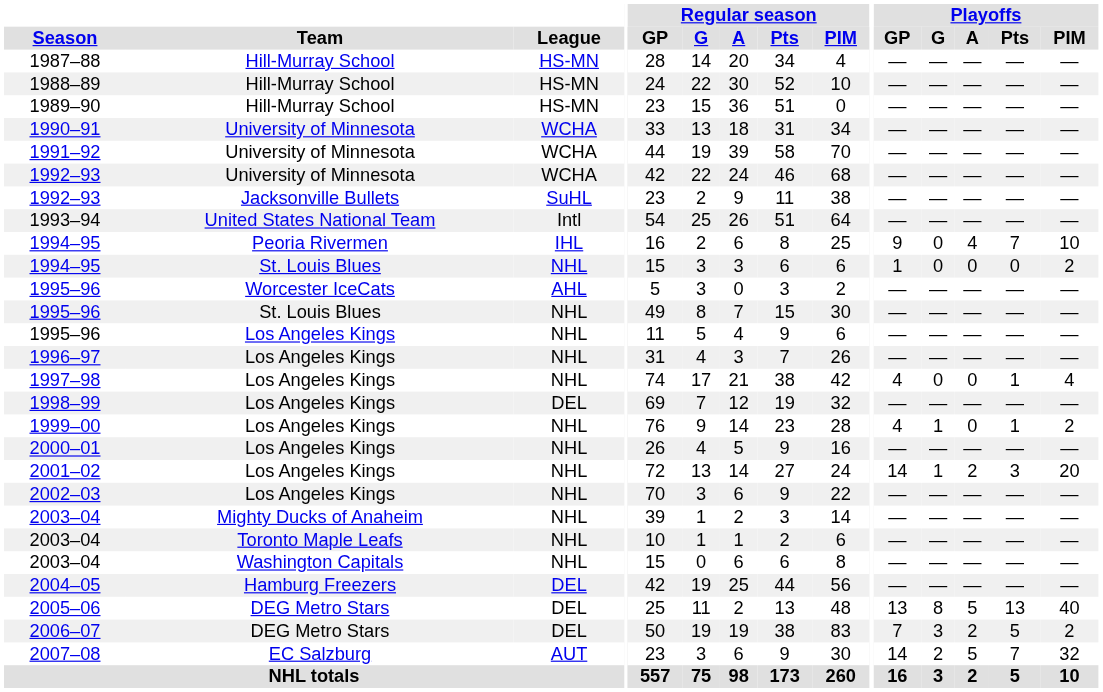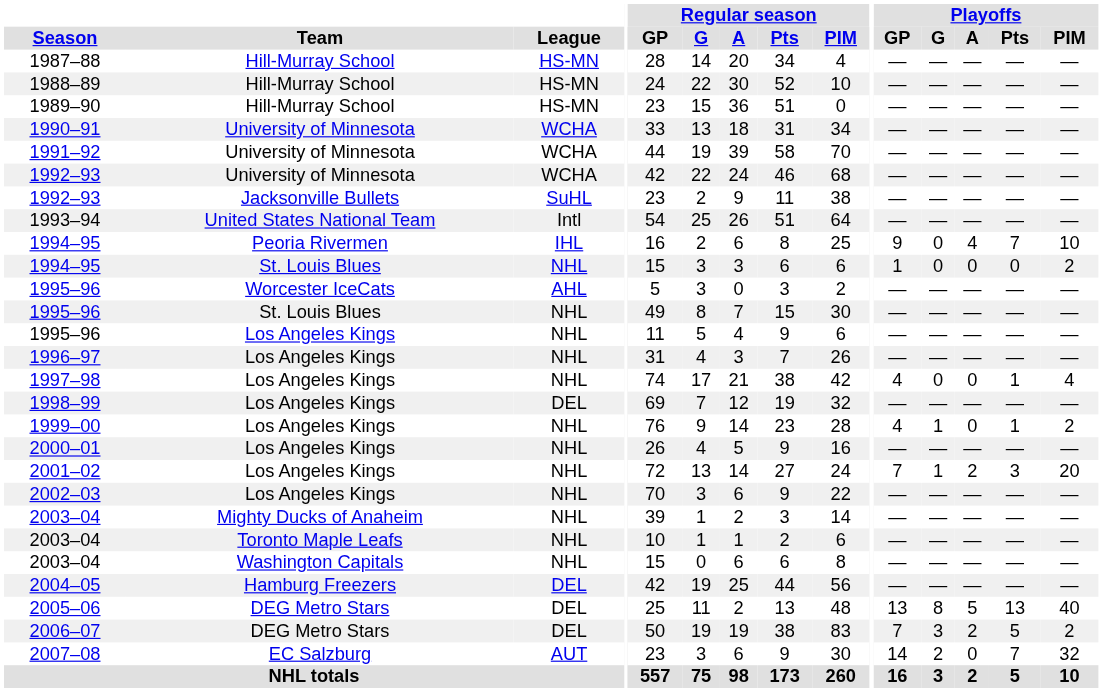2001–02 | Playoffs / GP: 14 -> 7
2007–08 | Playoffs / A: 5 -> 0
